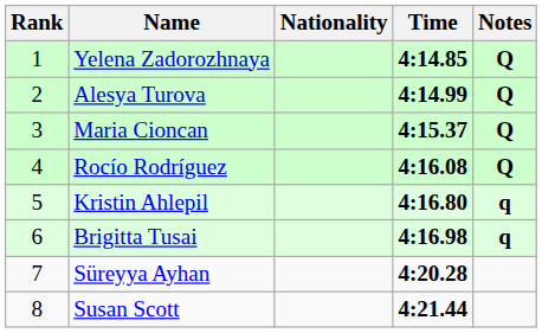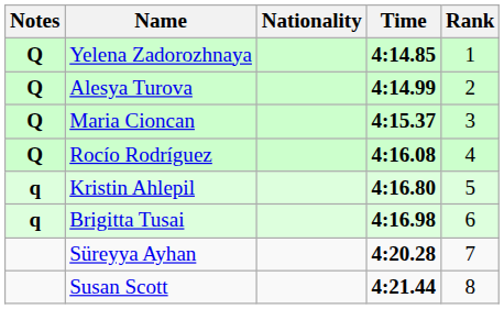columns swapped: Rank <-> Notes
